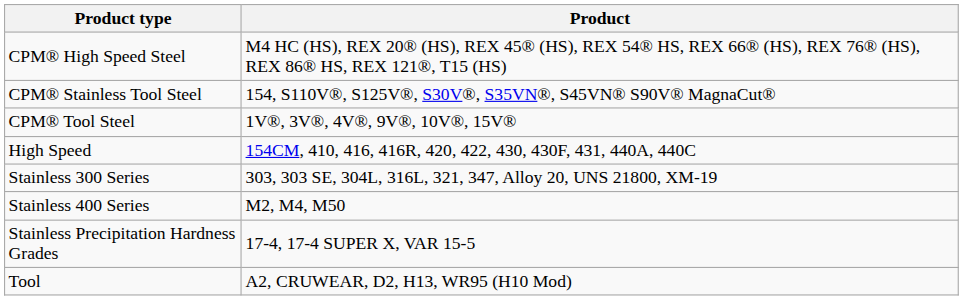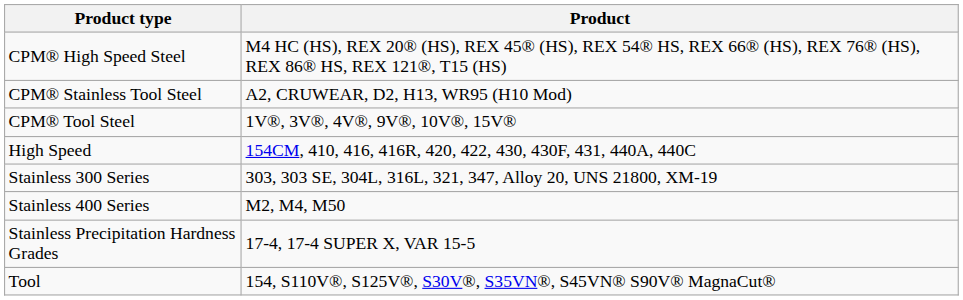CPM® Stainless Tool Steel | Product: 154, S110V®, S125V®, S30V®, S35VN®, S45VN® S90V® MagnaCut® -> A2, CRUWEAR, D2, H13, WR95 (H10 Mod)
Tool | Product: A2, CRUWEAR, D2, H13, WR95 (H10 Mod) -> 154, S110V®, S125V®, S30V®, S35VN®, S45VN® S90V® MagnaCut®
